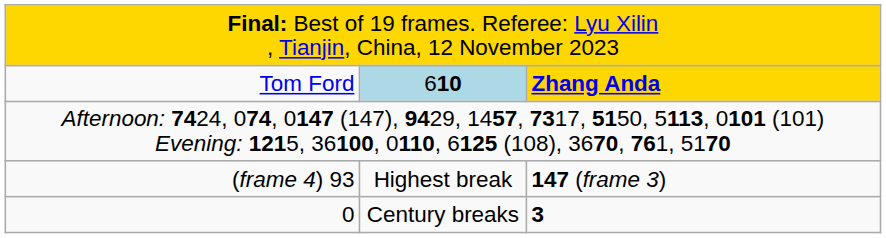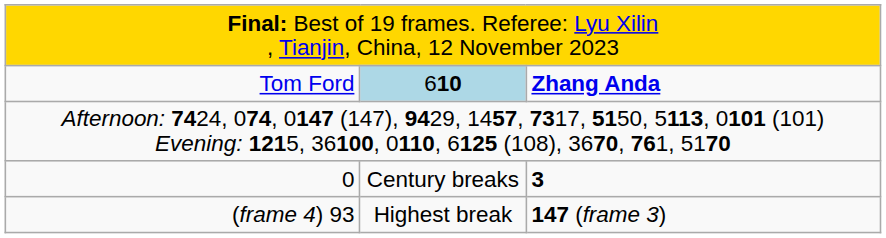Tom Ford | column 3: gold background -> no background
rows swapped: (frame 4) 93 <-> 0
